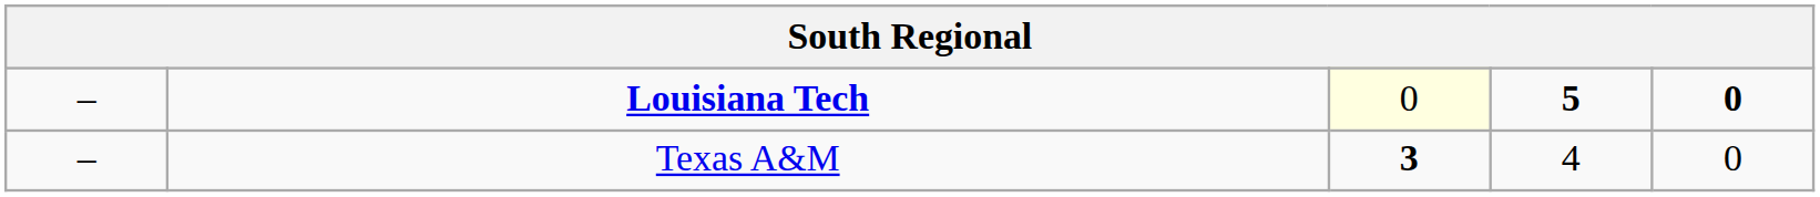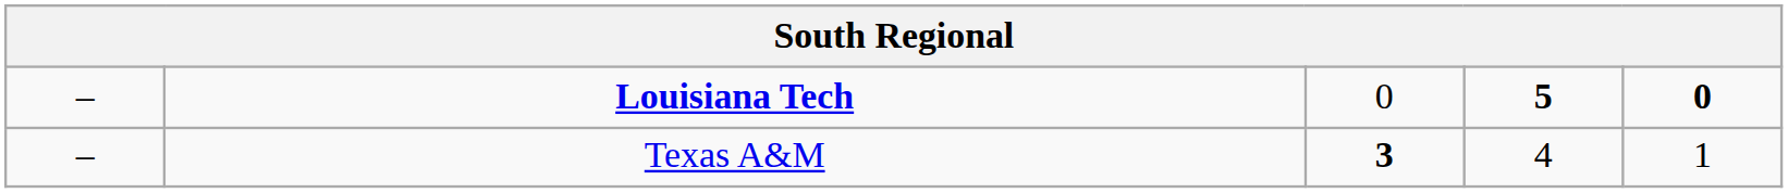Louisiana Tech | column 3: lightyellow background -> no background
Texas A&M | column 5: 0 -> 1
